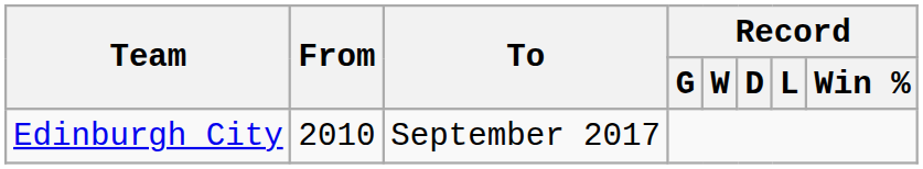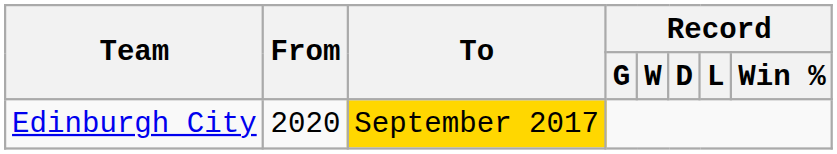Edinburgh City | From: 2010 -> 2020
Edinburgh City | To: no background -> gold background
